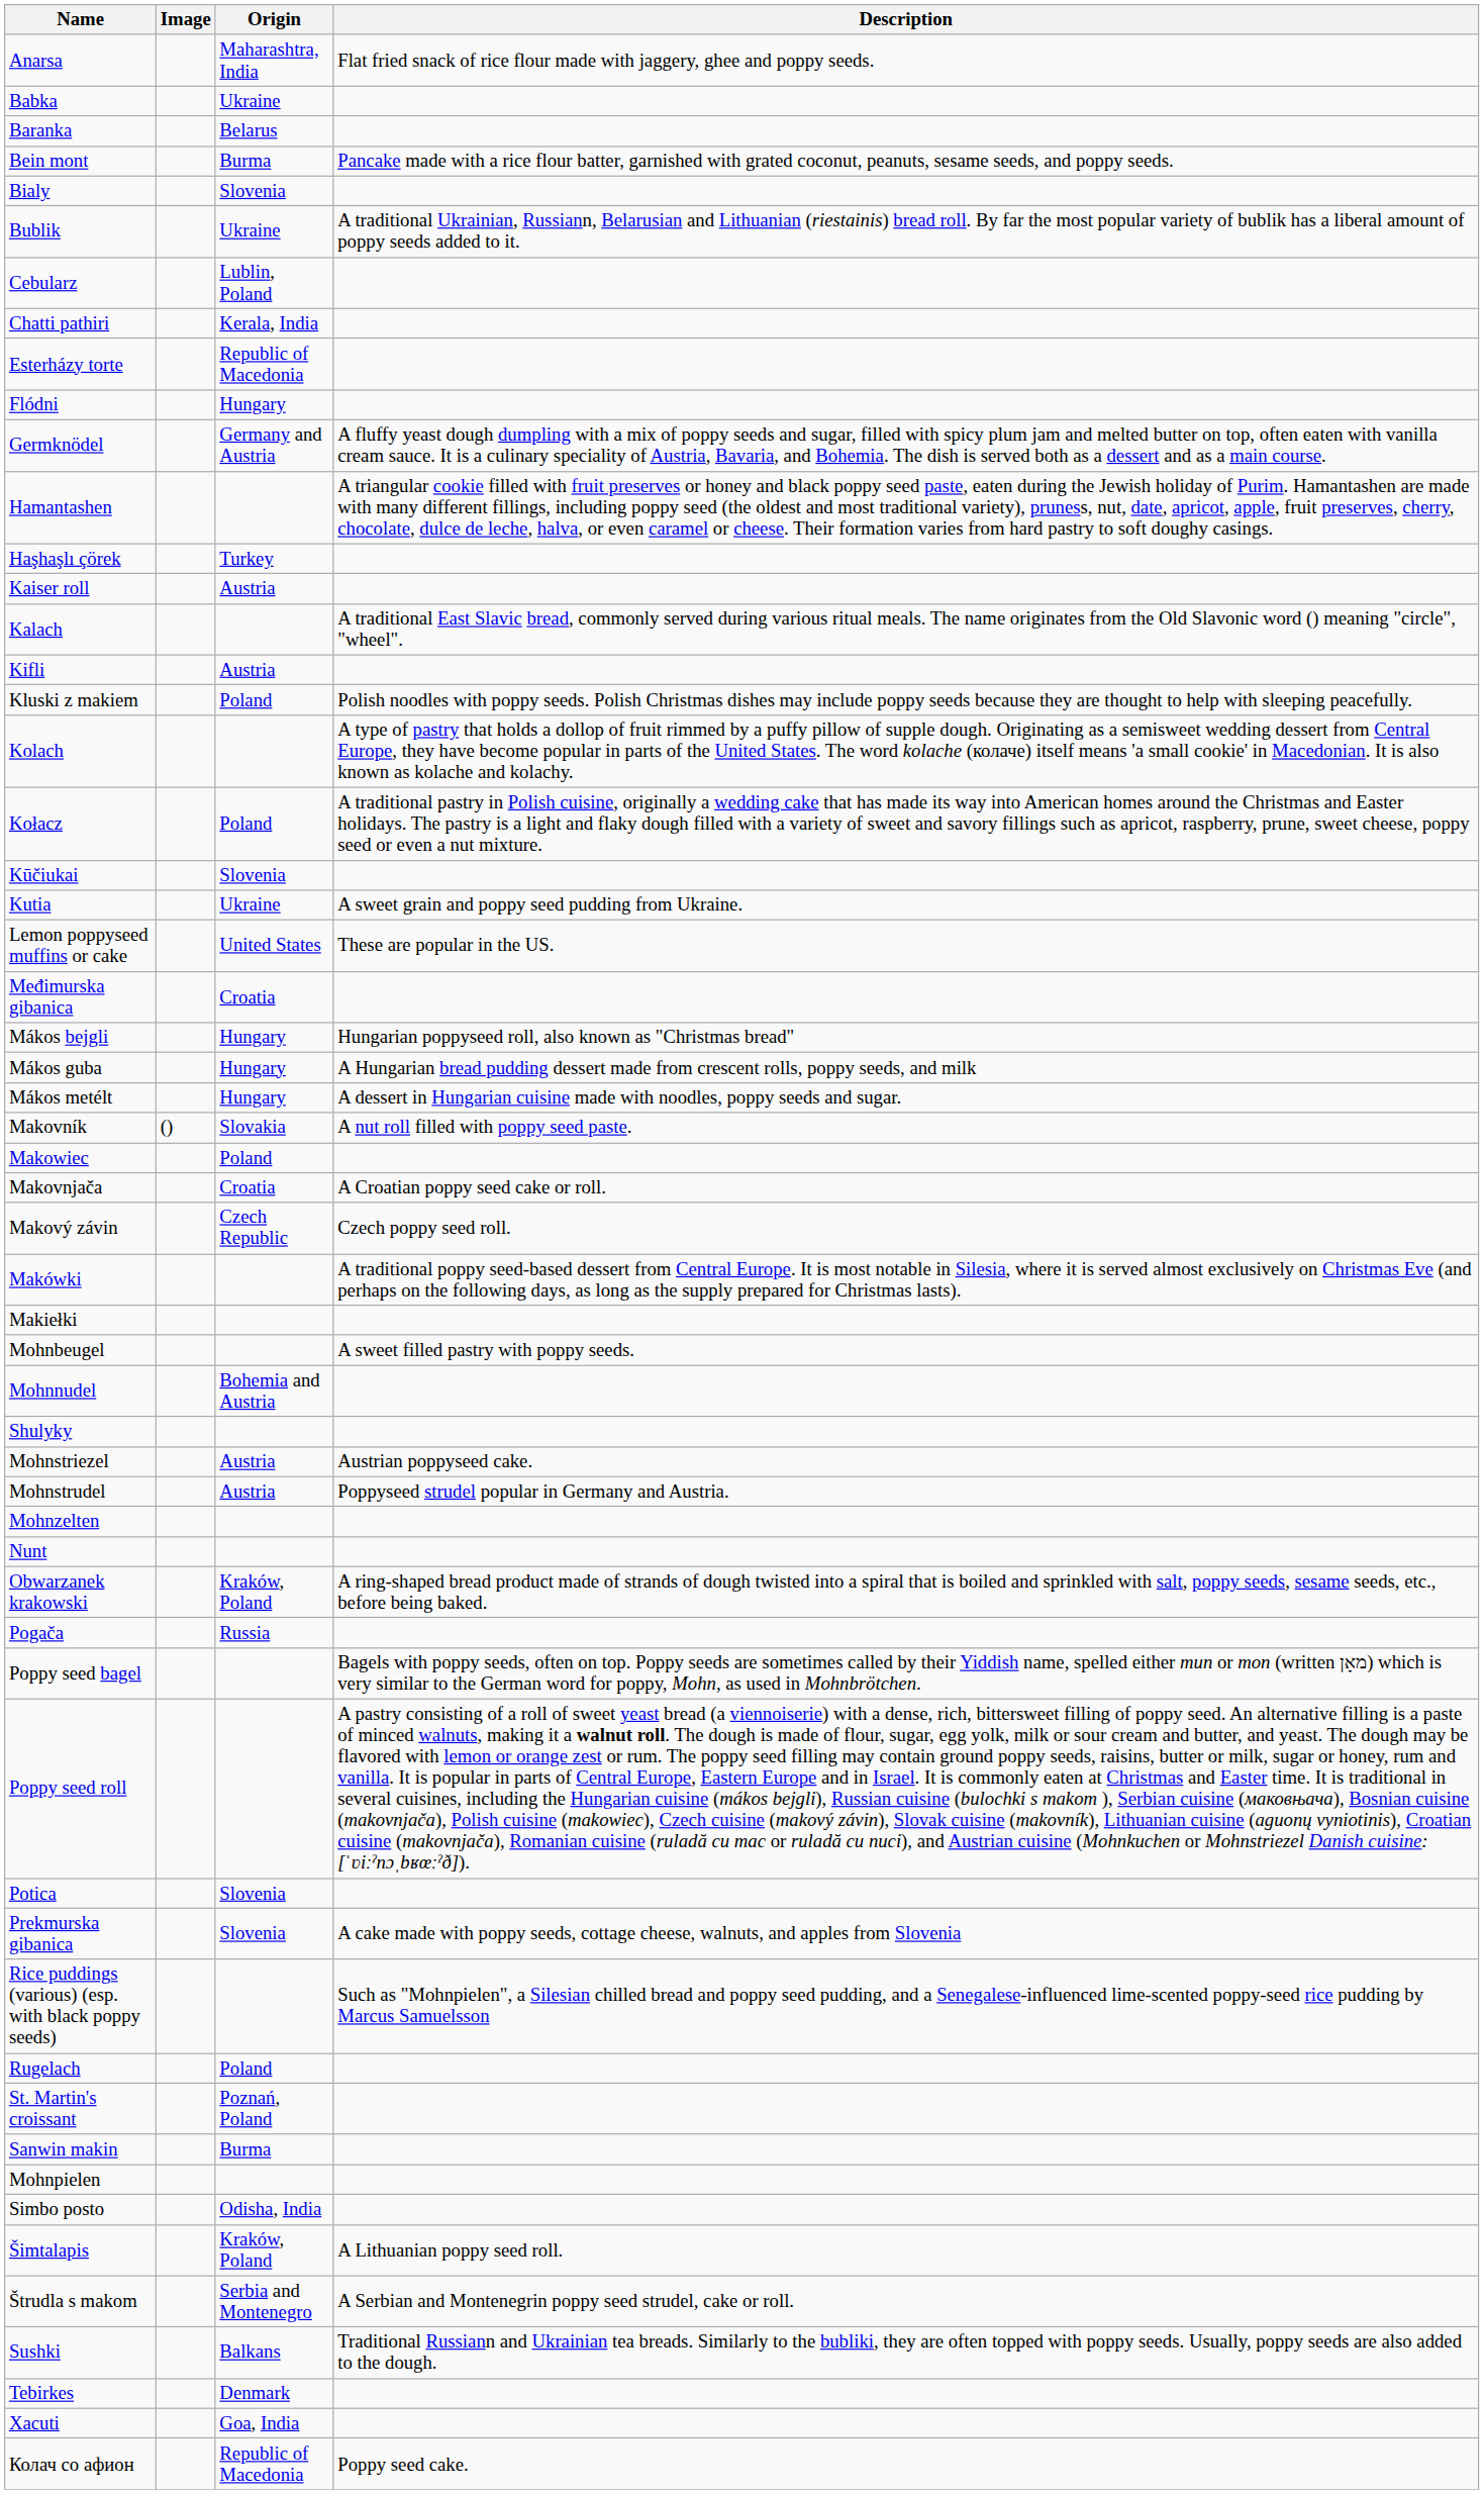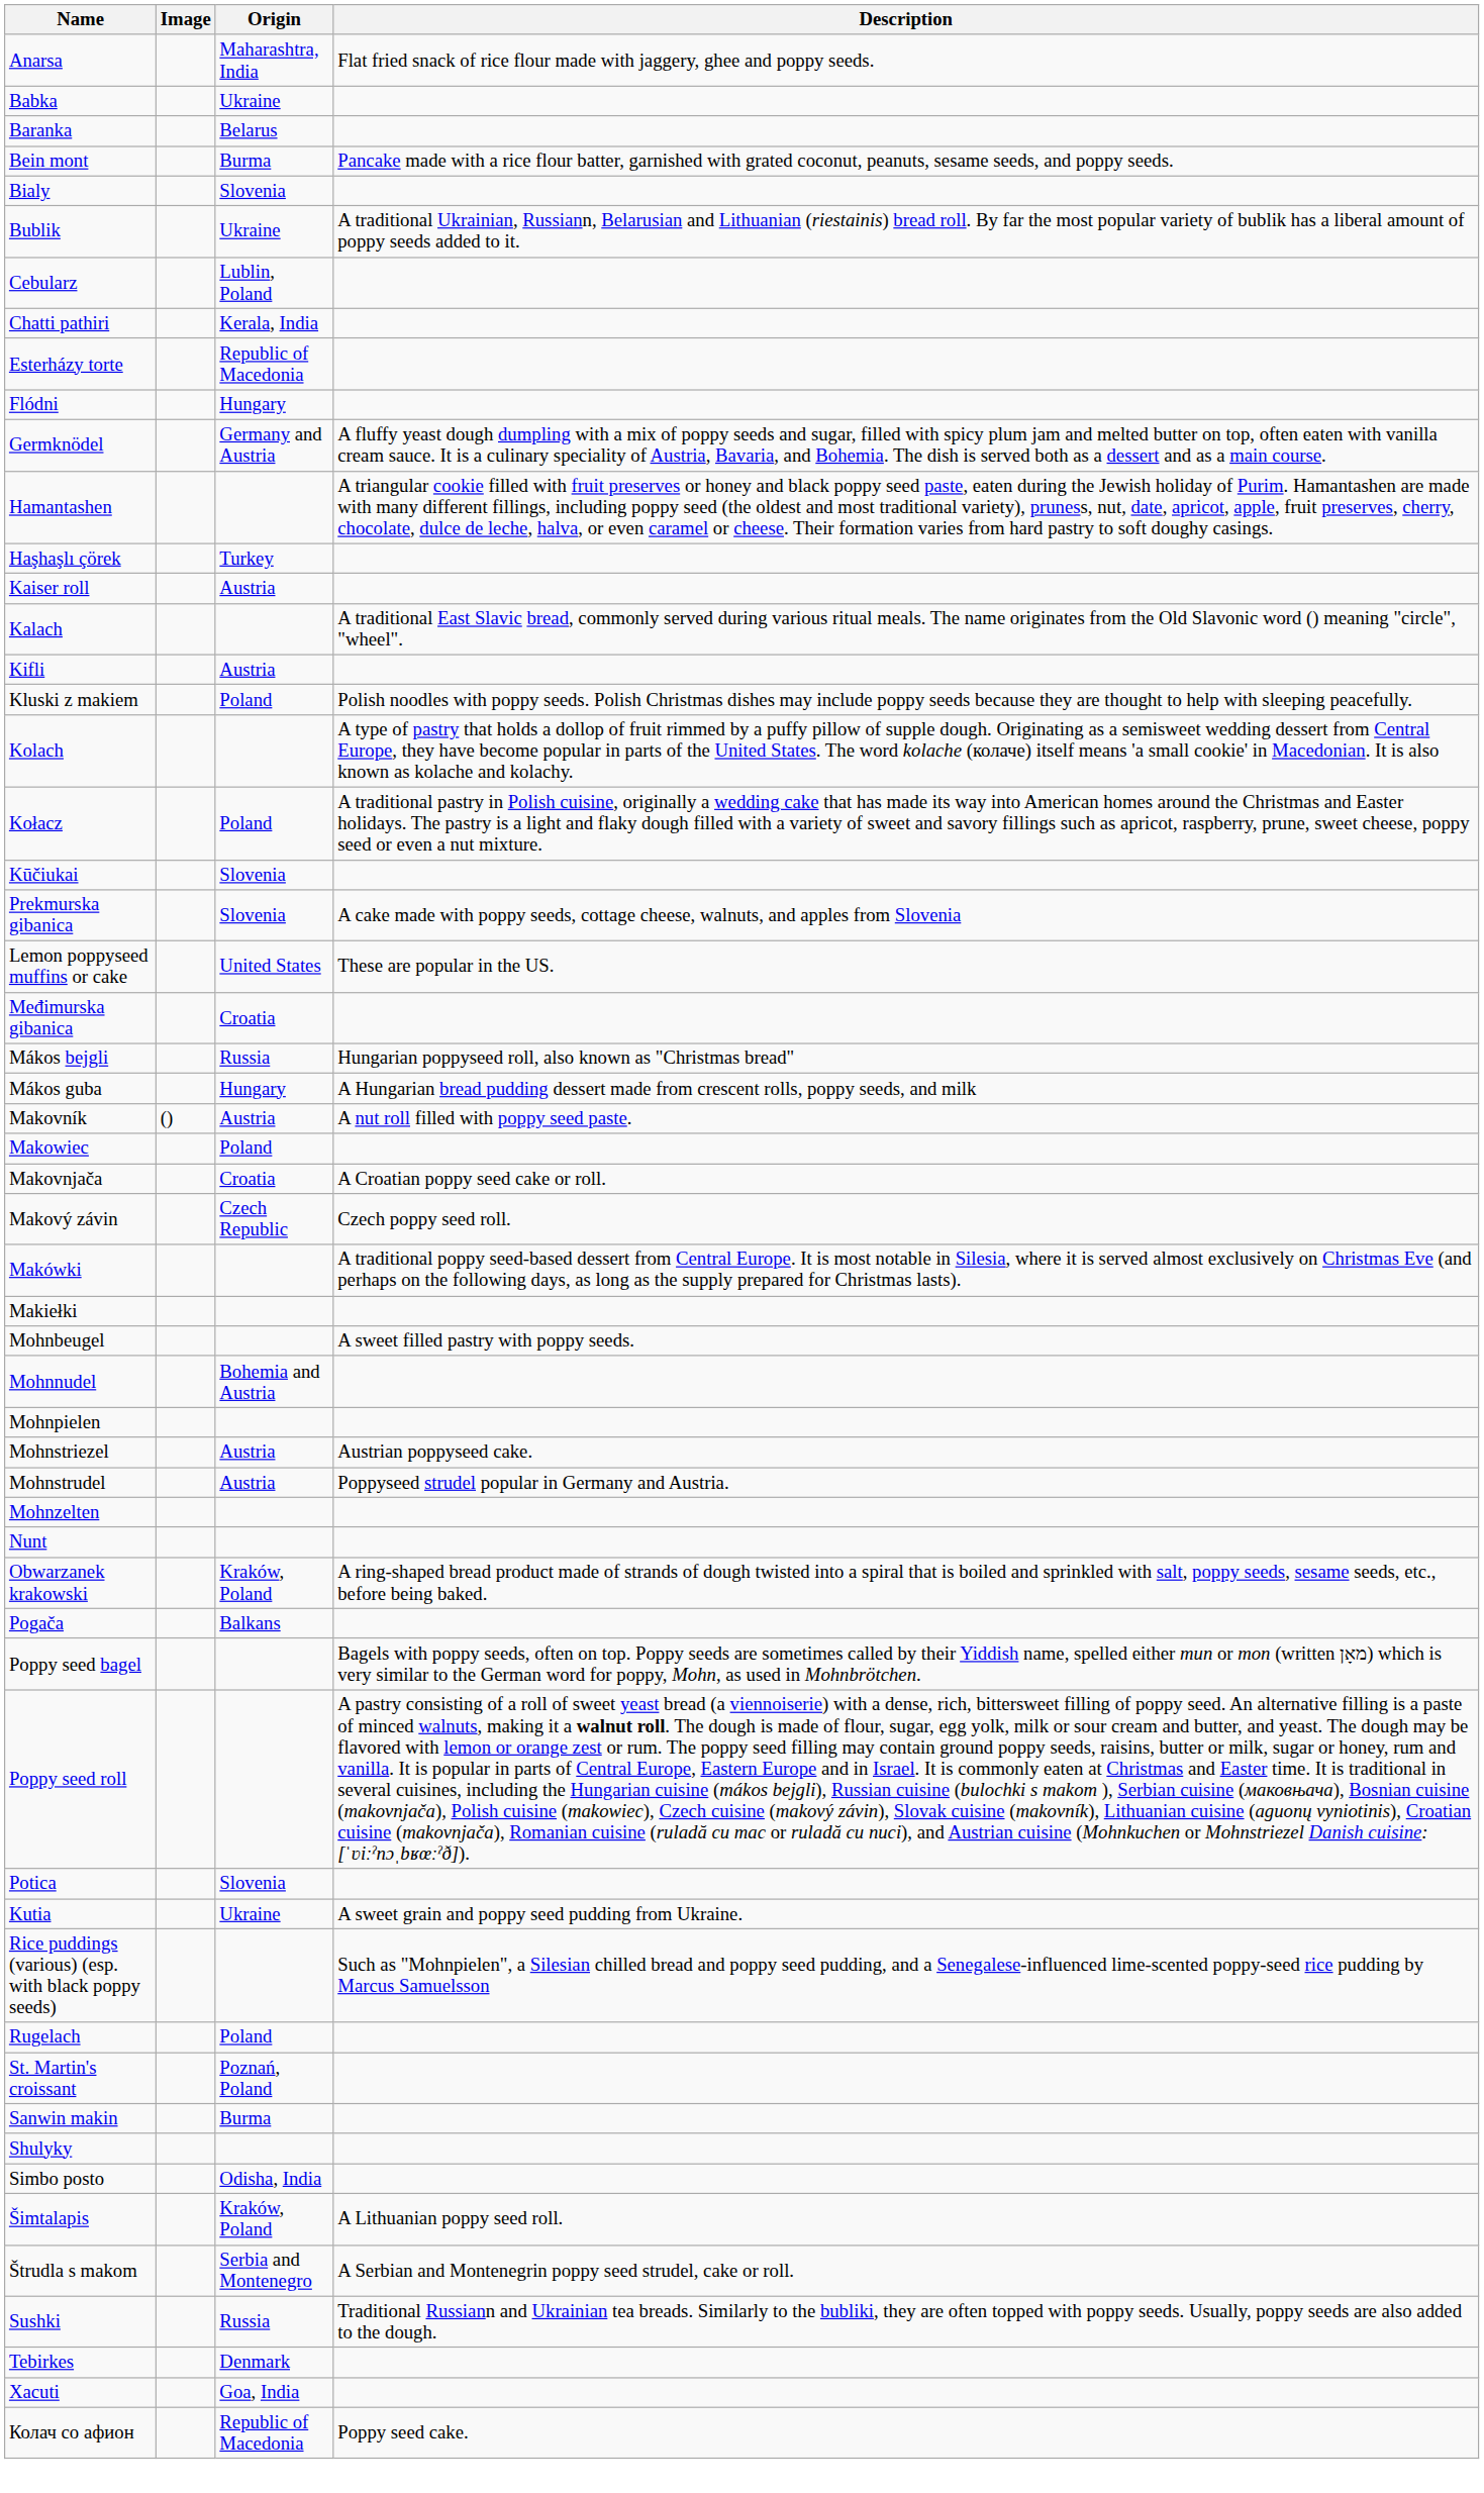rows swapped: Kutia <-> Prekmurska gibanica
Mákos bejgli | Origin: Hungary -> Russia
- row: Mákos metélt | Hungary | A dessert in Hungarian cuisine made with noodles, poppy seeds and sugar.
Makovník | Origin: Slovakia -> Austria
rows swapped: Mohnpielen <-> Shulyky
Pogača | Origin: Russia -> Balkans
Sushki | Origin: Balkans -> Russia
